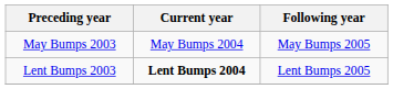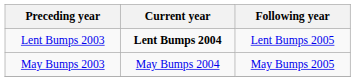rows swapped: Lent Bumps 2003 <-> May Bumps 2003
